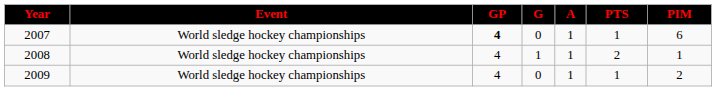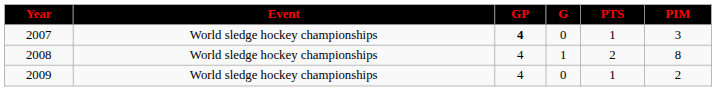- column: A | 1 | 1 | 1
2007 | PIM: 6 -> 3
2008 | PIM: 1 -> 8
